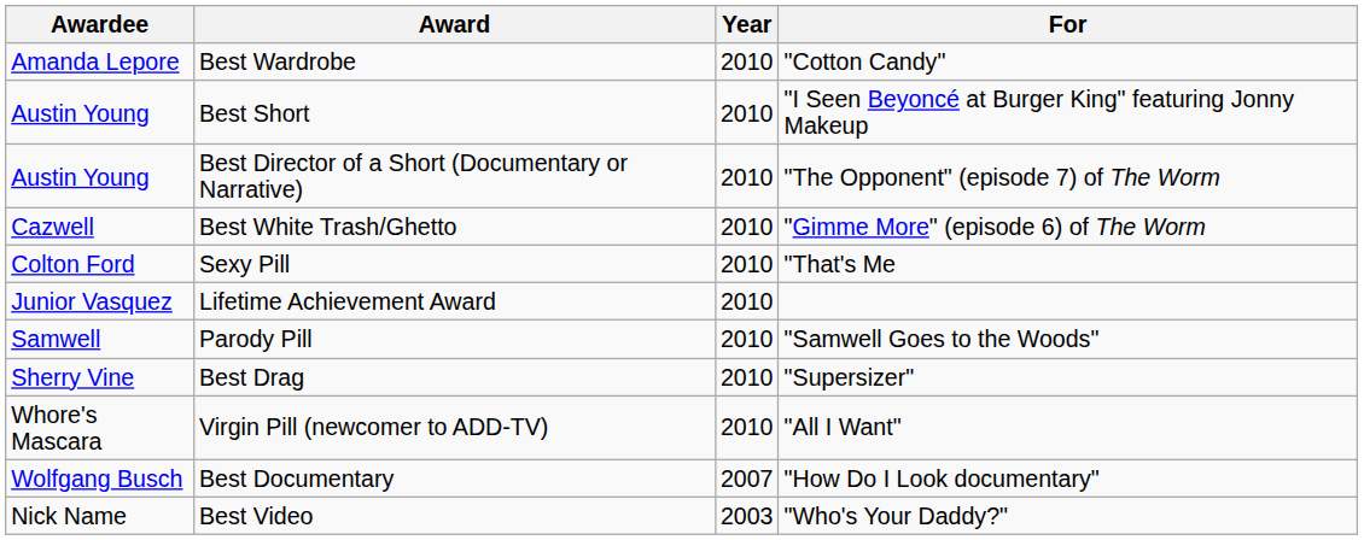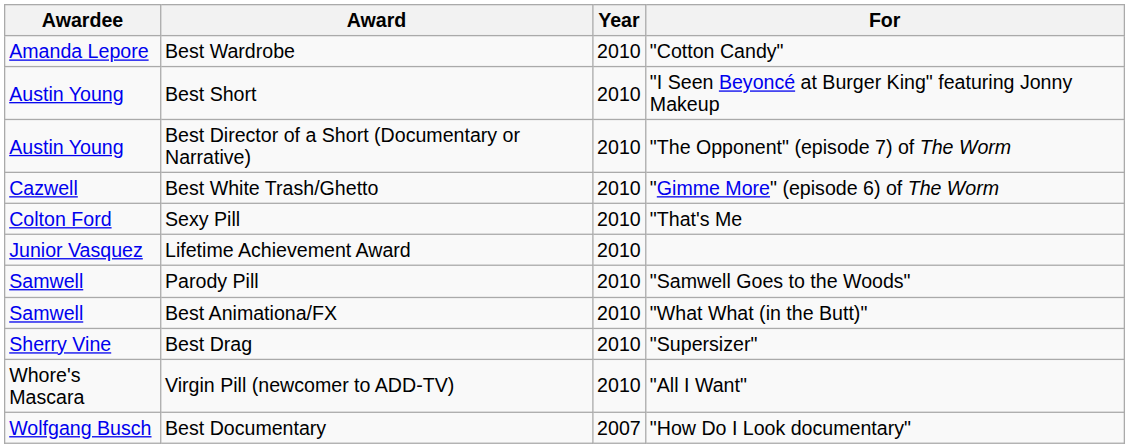+ row: Samwell | Best Animationa/FX | 2010 | "What What (in the Butt)"
- row: Nick Name | Best Video | 2003 | "Who's Your Daddy?"
